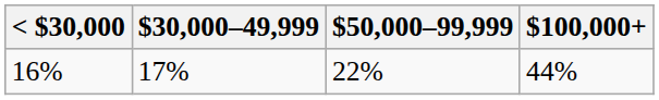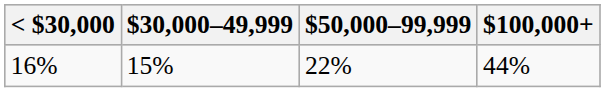16% | $30,000–49,999: 17% -> 15%
